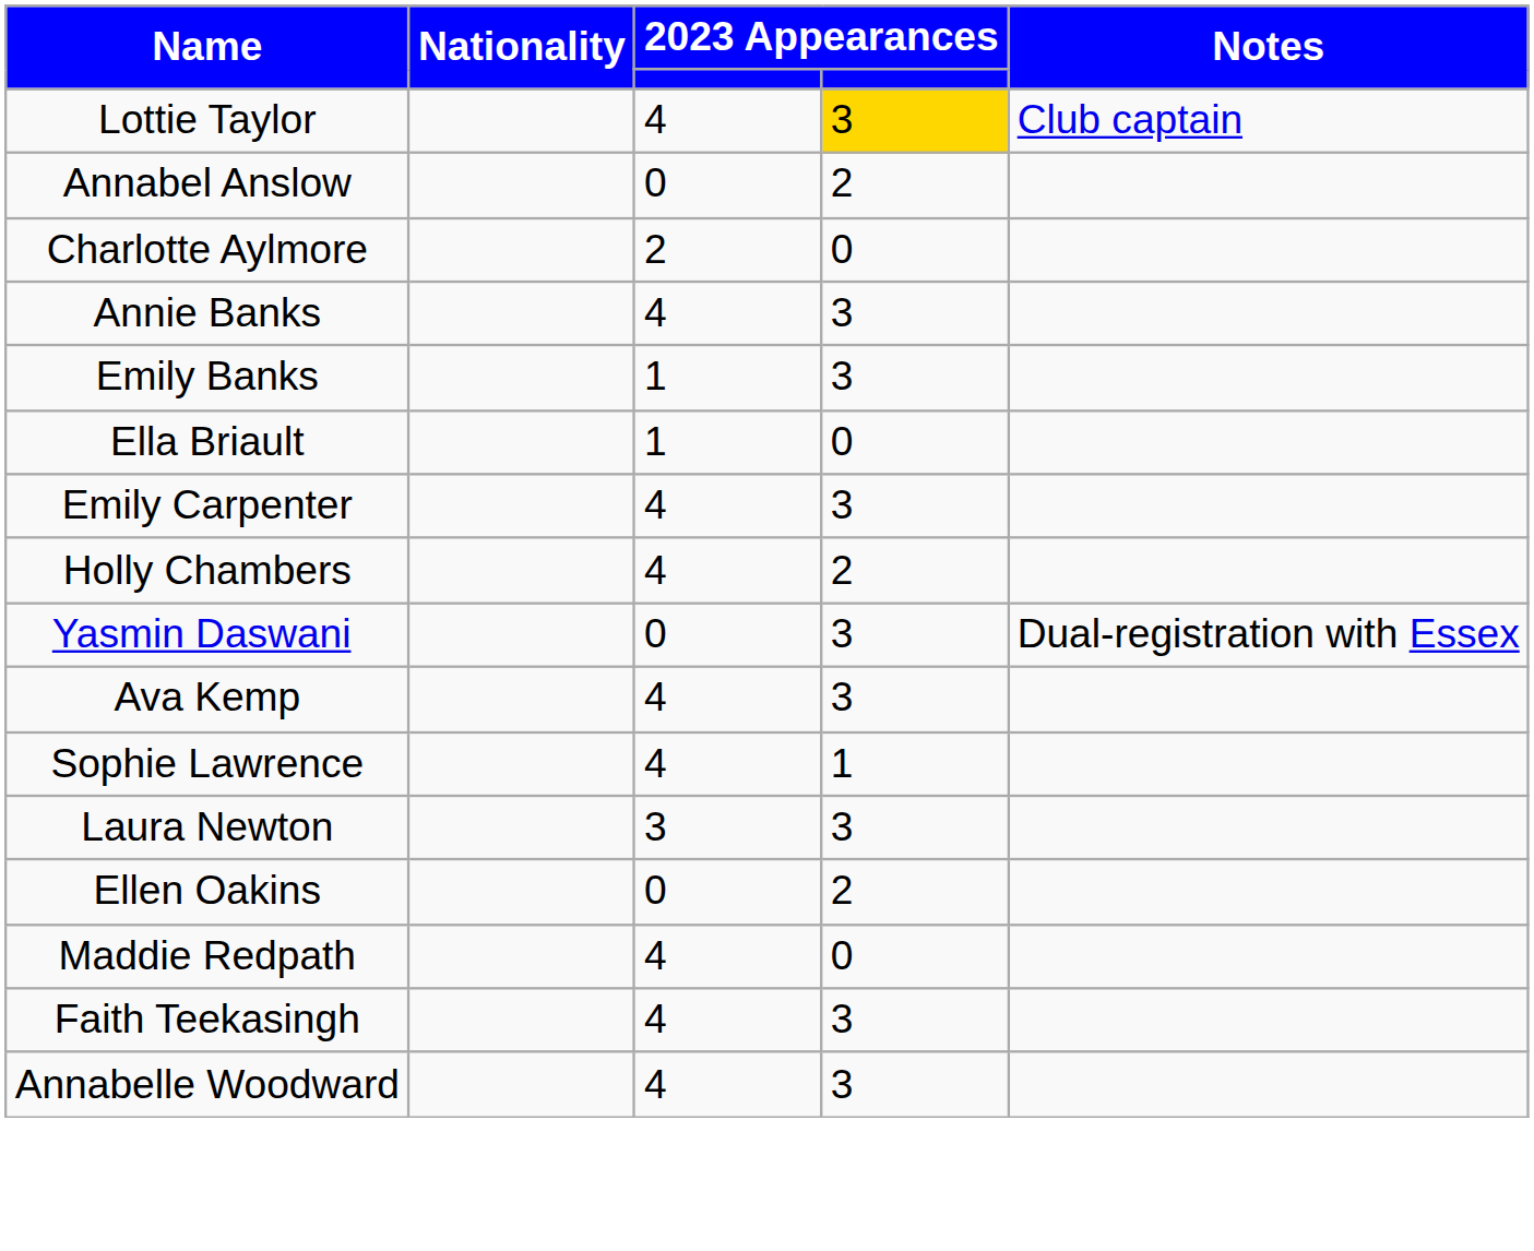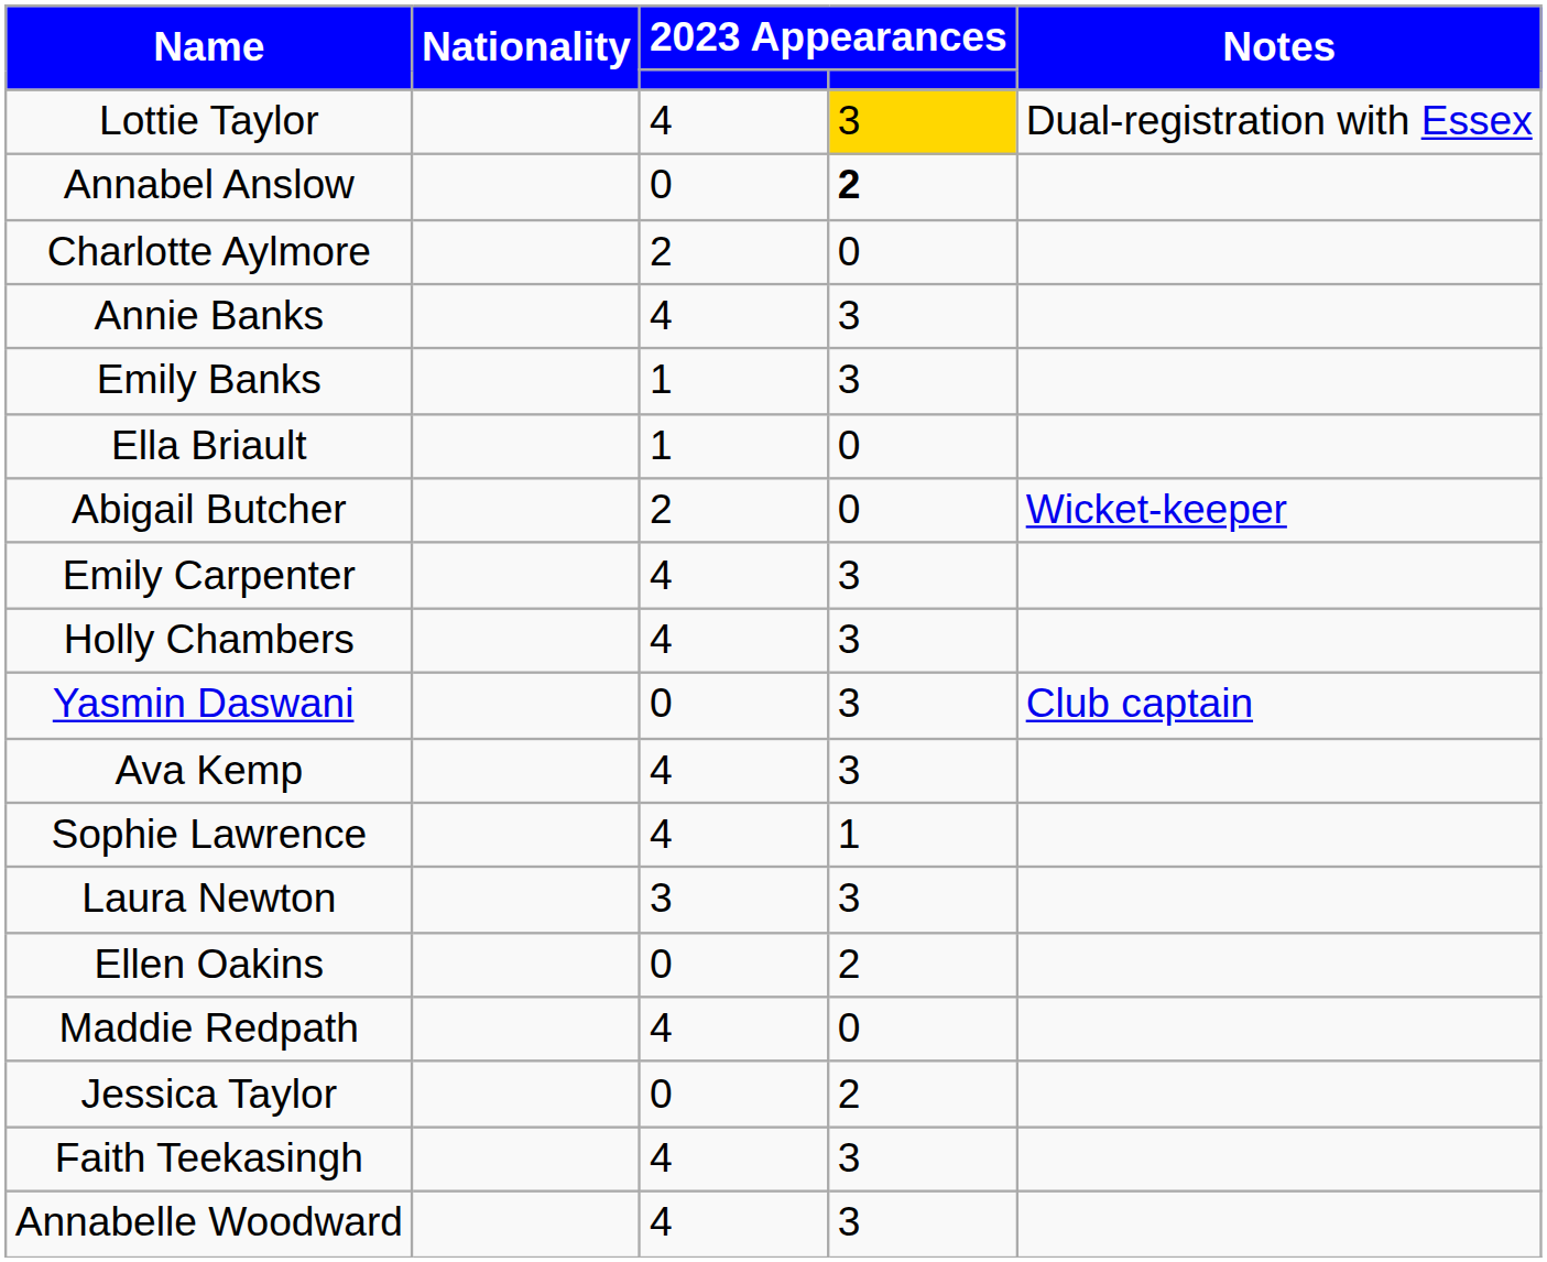Lottie Taylor | Notes: Club captain -> Dual-registration with Essex
Annabel Anslow | column 4: normal -> bold
+ row: Abigail Butcher | 2 | 0 | Wicket-keeper
Holly Chambers | column 4: 2 -> 3
Yasmin Daswani | Notes: Dual-registration with Essex -> Club captain
+ row: Jessica Taylor | 0 | 2
